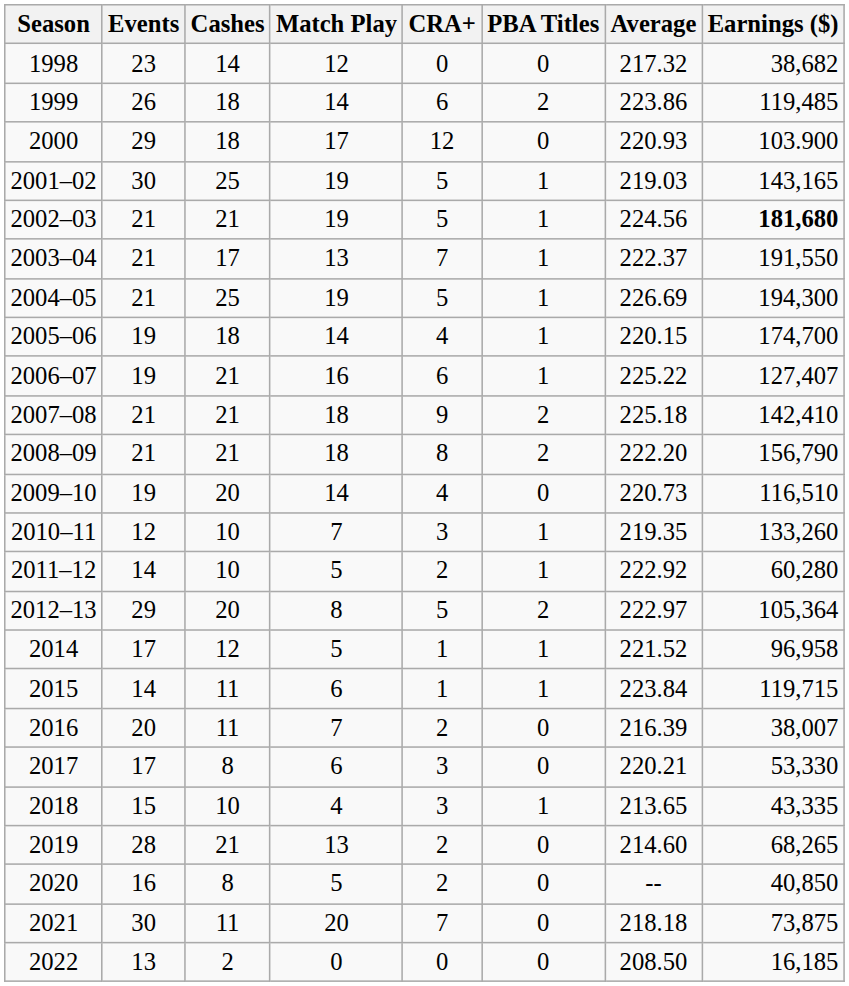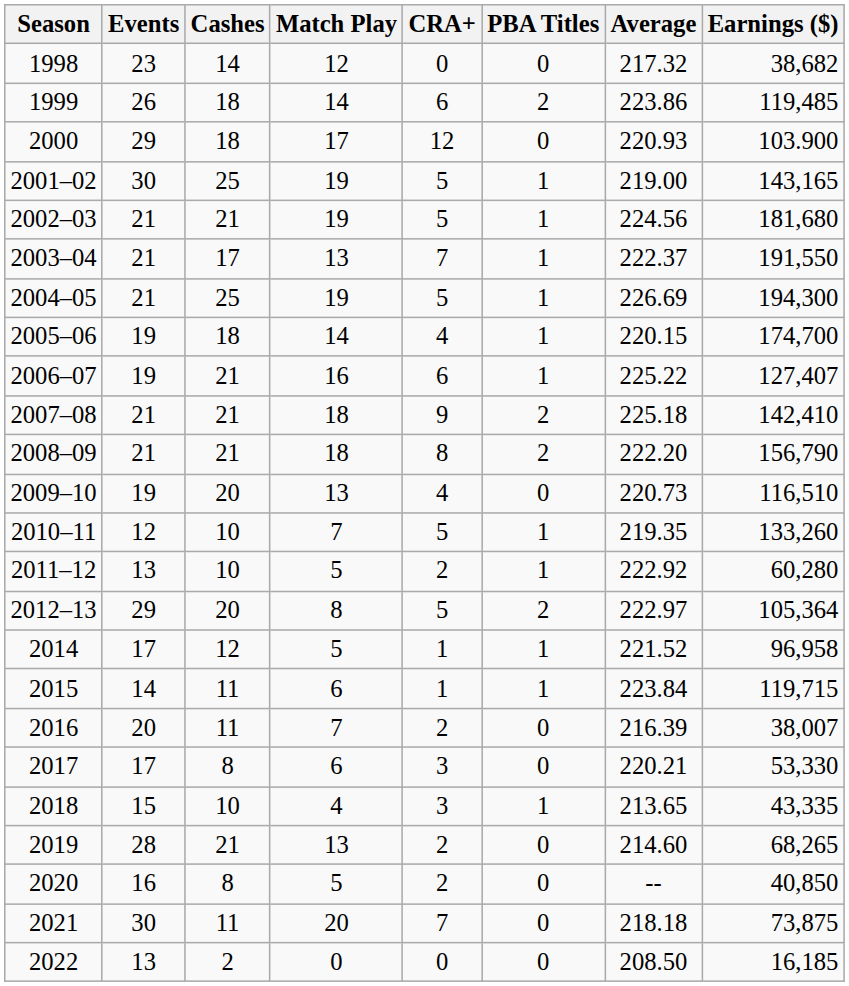2001–02 | Average: 219.03 -> 219.00
2002–03 | Earnings ($): bold -> normal
2009–10 | Match Play: 14 -> 13
2010–11 | CRA+: 3 -> 5
2011–12 | Events: 14 -> 13
